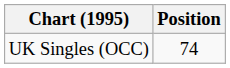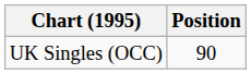UK Singles (OCC) | Position: 74 -> 90
